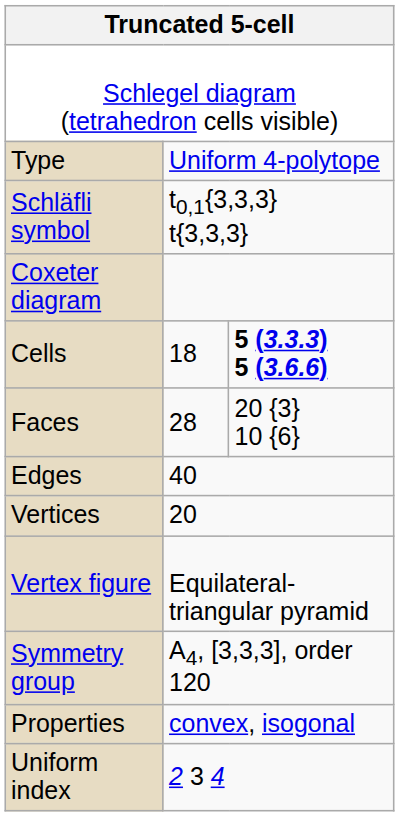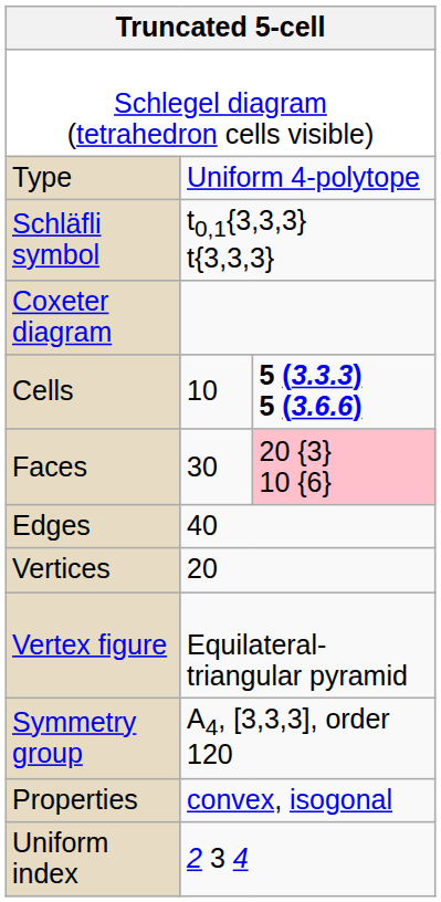Cells | column 2: 18 -> 10
Faces | column 2: 28 -> 30
Faces | column 3: no background -> pink background
